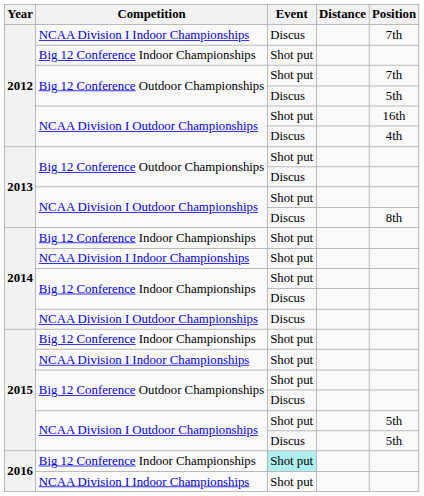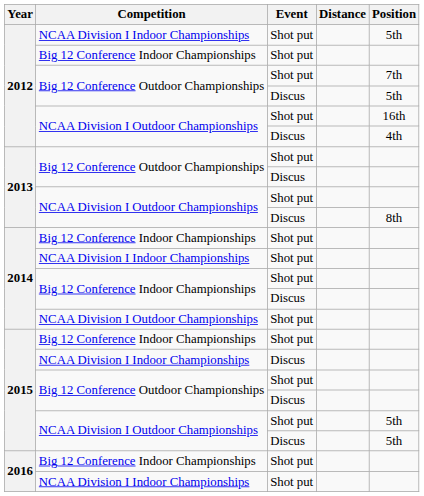2012 / NCAA Division I Indoor Championships | Event: Discus -> Shot put
2012 / NCAA Division I Indoor Championships | Position: 7th -> 5th
2014 / NCAA Division I Outdoor Championships | Event: Discus -> Shot put
2015 / NCAA Division I Indoor Championships | Event: Shot put -> Discus
2016 / Big 12 Conference Indoor Championships | Event: paleturquoise background -> no background
